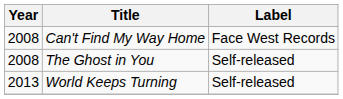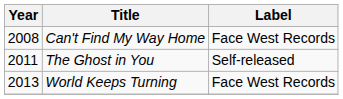The Ghost in You | Year: 2008 -> 2011
World Keeps Turning | Label: Self-released -> Face West Records
